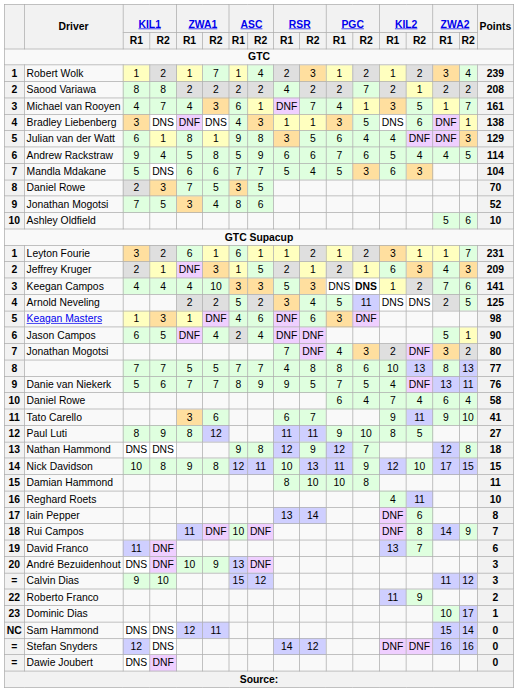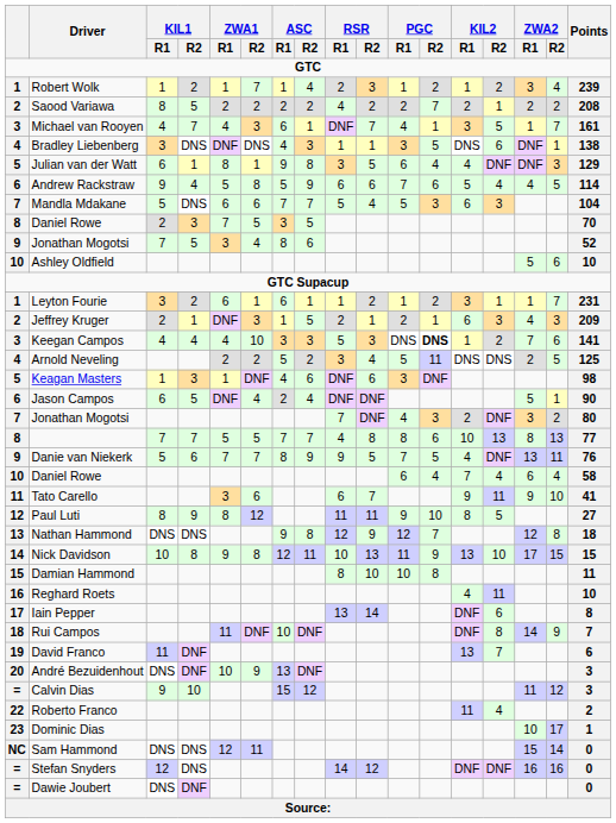Saood Variawa | KIL1 / R2: 8 -> 5
Nick Davidson | KIL2 / R1: 12 -> 13
Roberto Franco | KIL2 / R2: 9 -> 4
